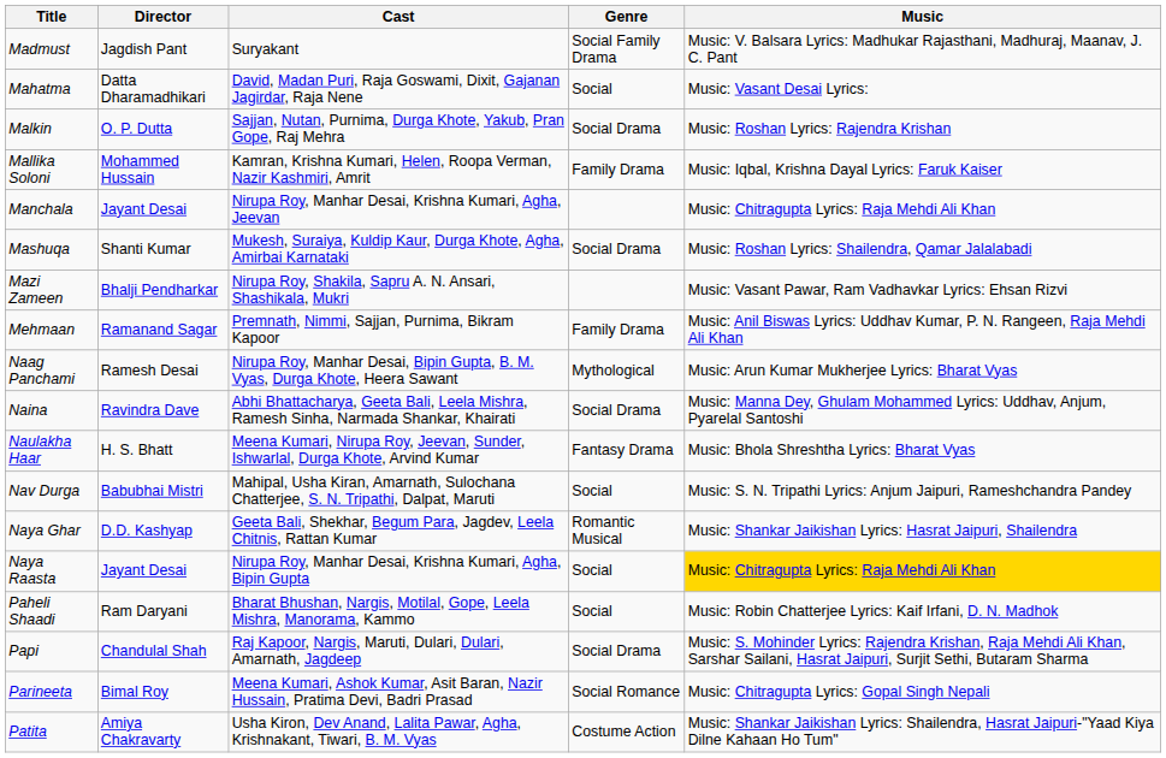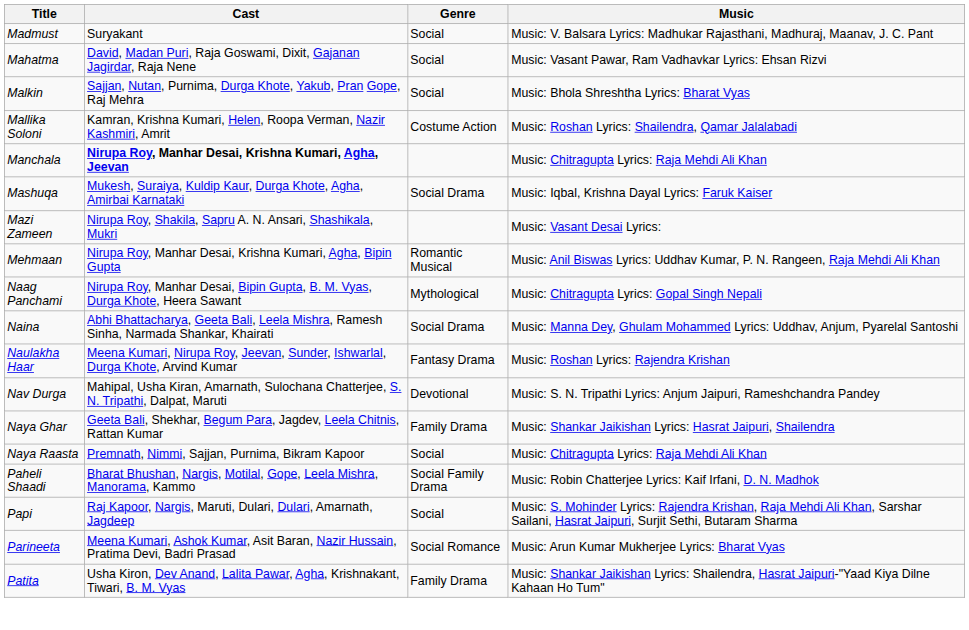- column: Director | Jagdish Pant | Datta Dharamadhikari | O. P. Dutta | Mohammed Hussain | Jayant Desai | Shanti Kumar | Bhalji Pendharkar | Ramanand Sagar | Ramesh Desai | Ravindra Dave | H. S. Bhatt | Babubhai Mistri | D.D. Kashyap | Jayant Desai | Ram Daryani | Chandulal Shah | Bimal Roy | Amiya Chakravarty
Madmust | Genre: Social Family Drama -> Social
Mahatma | Music: Music: Vasant Desai Lyrics: -> Music: Vasant Pawar, Ram Vadhavkar Lyrics: Ehsan Rizvi
Malkin | Genre: Social Drama -> Social
Malkin | Music: Music: Roshan Lyrics: Rajendra Krishan -> Music: Bhola Shreshtha Lyrics: Bharat Vyas
Mallika Soloni | Genre: Family Drama -> Costume Action
Mallika Soloni | Music: Music: Iqbal, Krishna Dayal Lyrics: Faruk Kaiser -> Music: Roshan Lyrics: Shailendra, Qamar Jalalabadi
Manchala | Cast: normal -> bold
Mashuqa | Music: Music: Roshan Lyrics: Shailendra, Qamar Jalalabadi -> Music: Iqbal, Krishna Dayal Lyrics: Faruk Kaiser
Mazi Zameen | Music: Music: Vasant Pawar, Ram Vadhavkar Lyrics: Ehsan Rizvi -> Music: Vasant Desai Lyrics:
Mehmaan | Cast: Premnath, Nimmi, Sajjan, Purnima, Bikram Kapoor -> Nirupa Roy, Manhar Desai, Krishna Kumari, Agha, Bipin Gupta
Mehmaan | Genre: Family Drama -> Romantic Musical
Naag Panchami | Music: Music: Arun Kumar Mukherjee Lyrics: Bharat Vyas -> Music: Chitragupta Lyrics: Gopal Singh Nepali
Naulakha Haar | Music: Music: Bhola Shreshtha Lyrics: Bharat Vyas -> Music: Roshan Lyrics: Rajendra Krishan
Nav Durga | Genre: Social -> Devotional
Naya Ghar | Genre: Romantic Musical -> Family Drama
Naya Raasta | Cast: Nirupa Roy, Manhar Desai, Krishna Kumari, Agha, Bipin Gupta -> Premnath, Nimmi, Sajjan, Purnima, Bikram Kapoor
Naya Raasta | Music: gold background -> no background
Paheli Shaadi | Genre: Social -> Social Family Drama
Papi | Genre: Social Drama -> Social
Parineeta | Music: Music: Chitragupta Lyrics: Gopal Singh Nepali -> Music: Arun Kumar Mukherjee Lyrics: Bharat Vyas
Patita | Genre: Costume Action -> Family Drama
